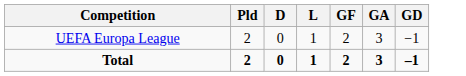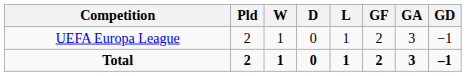+ column: W | 1 | 1
